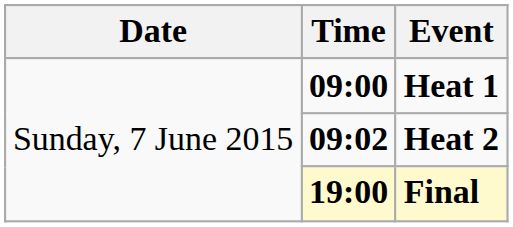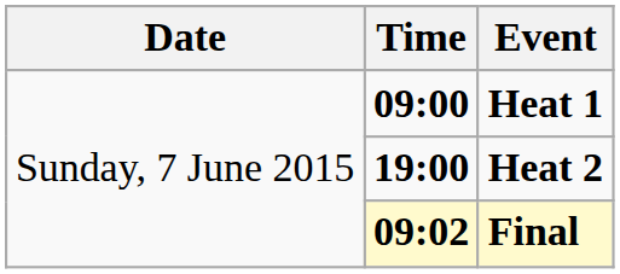Heat 2 | Time: 09:02 -> 19:00
Final | Time: 19:00 -> 09:02
